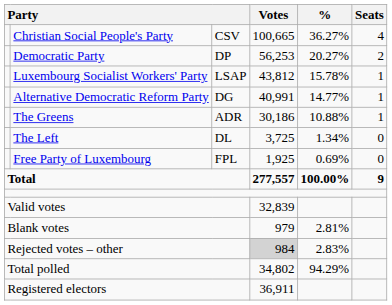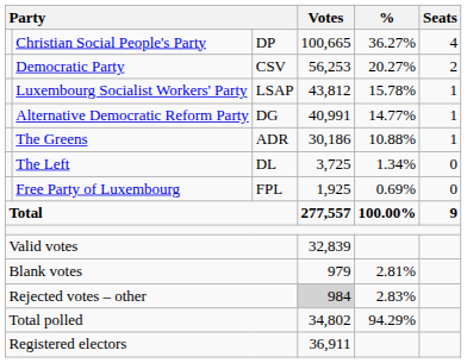Christian Social People's Party | column 3: CSV -> DP
Democratic Party | column 3: DP -> CSV
